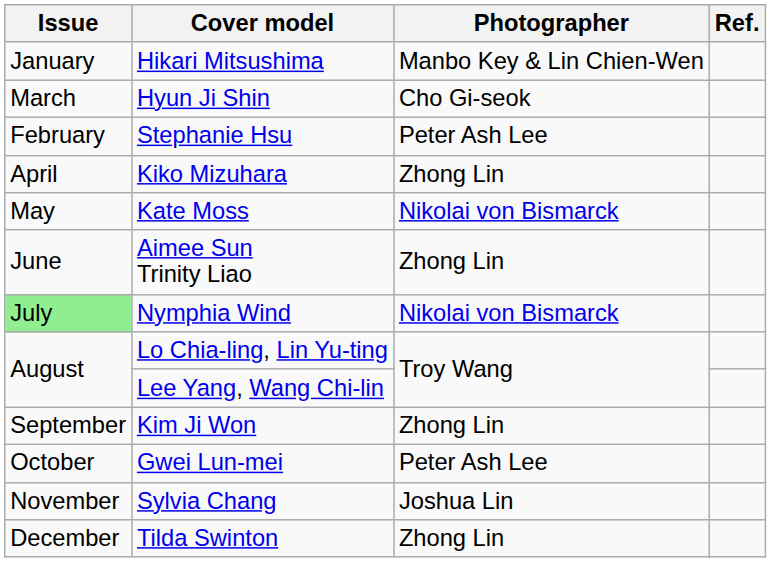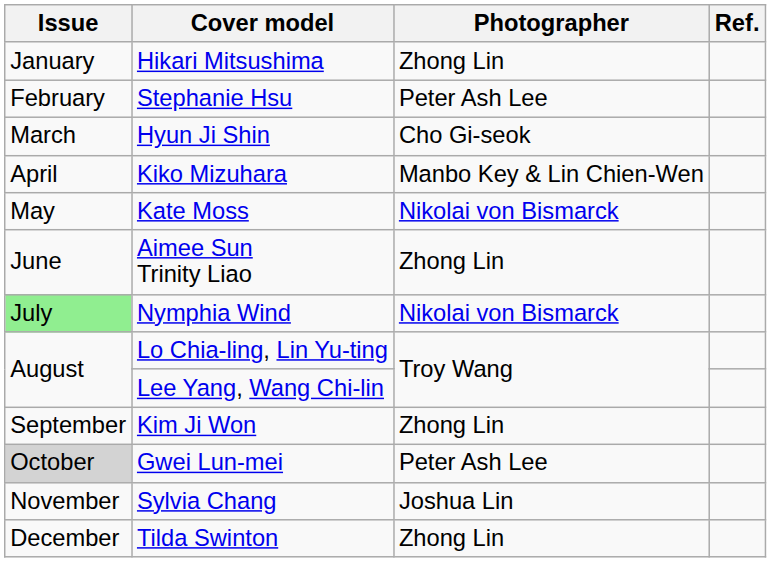Hikari Mitsushima | Photographer: Manbo Key & Lin Chien-Wen -> Zhong Lin
rows swapped: Stephanie Hsu <-> Hyun Ji Shin
Kiko Mizuhara | Photographer: Zhong Lin -> Manbo Key & Lin Chien-Wen
Gwei Lun-mei | Issue: no background -> lightgrey background
